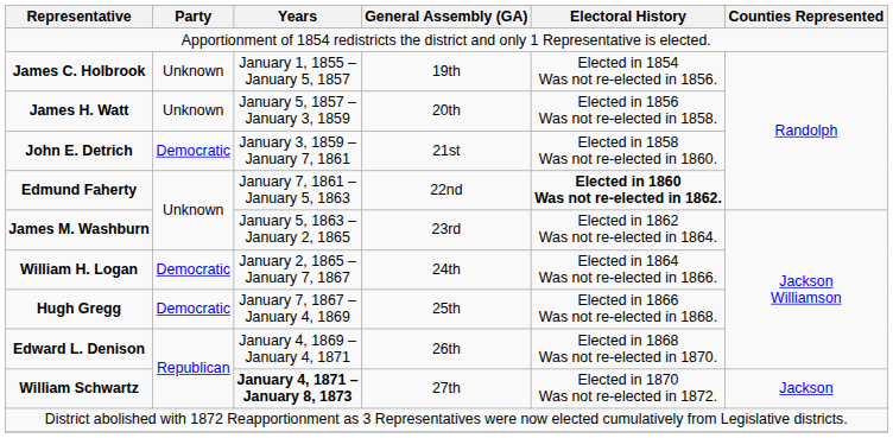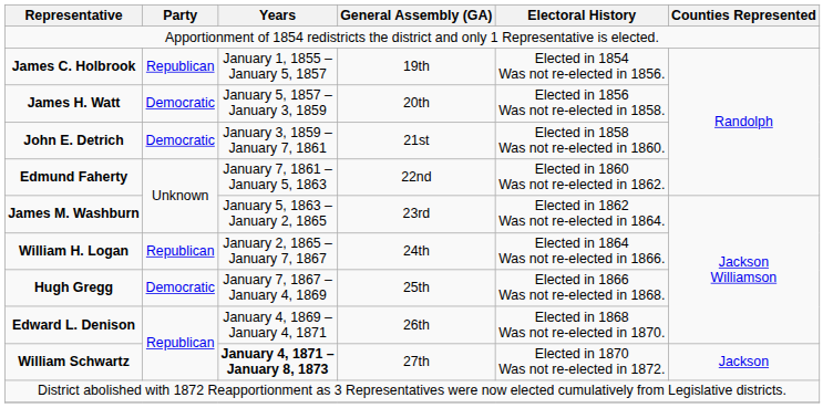James C. Holbrook | Party: Unknown -> Republican
James H. Watt | Party: Unknown -> Democratic
Edmund Faherty | Electoral History: bold -> normal
William H. Logan | Party: Democratic -> Republican
